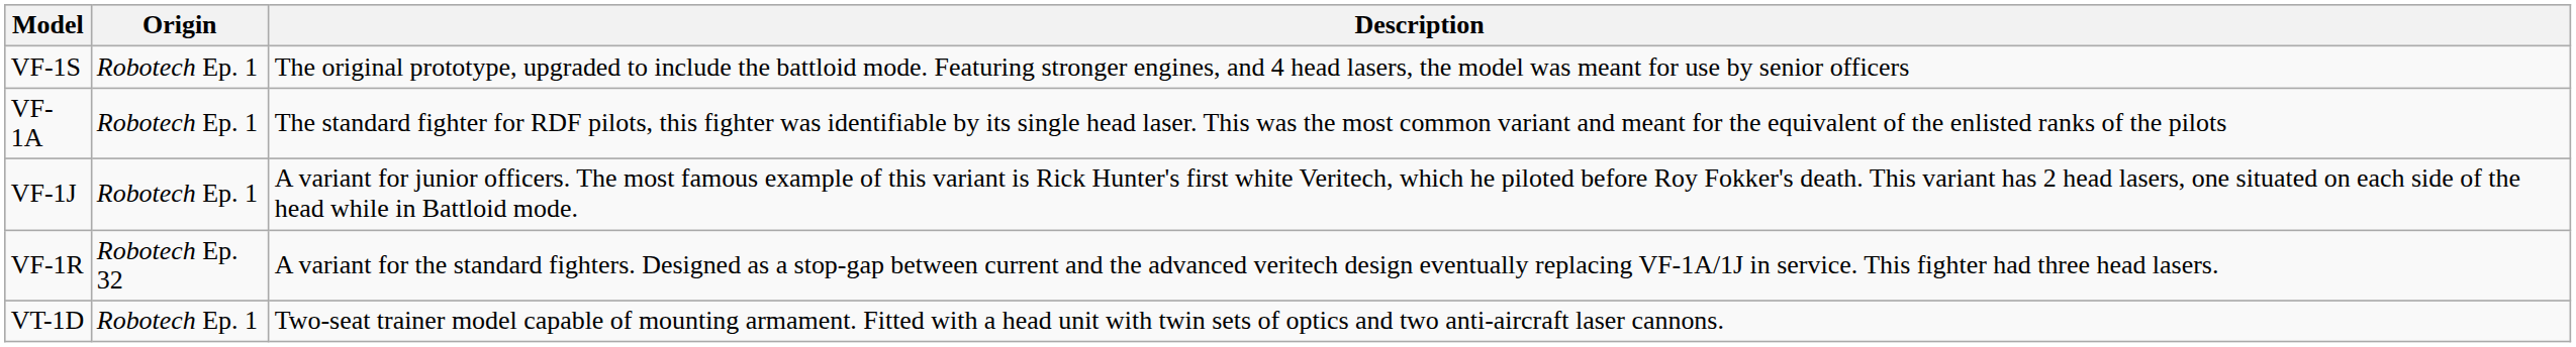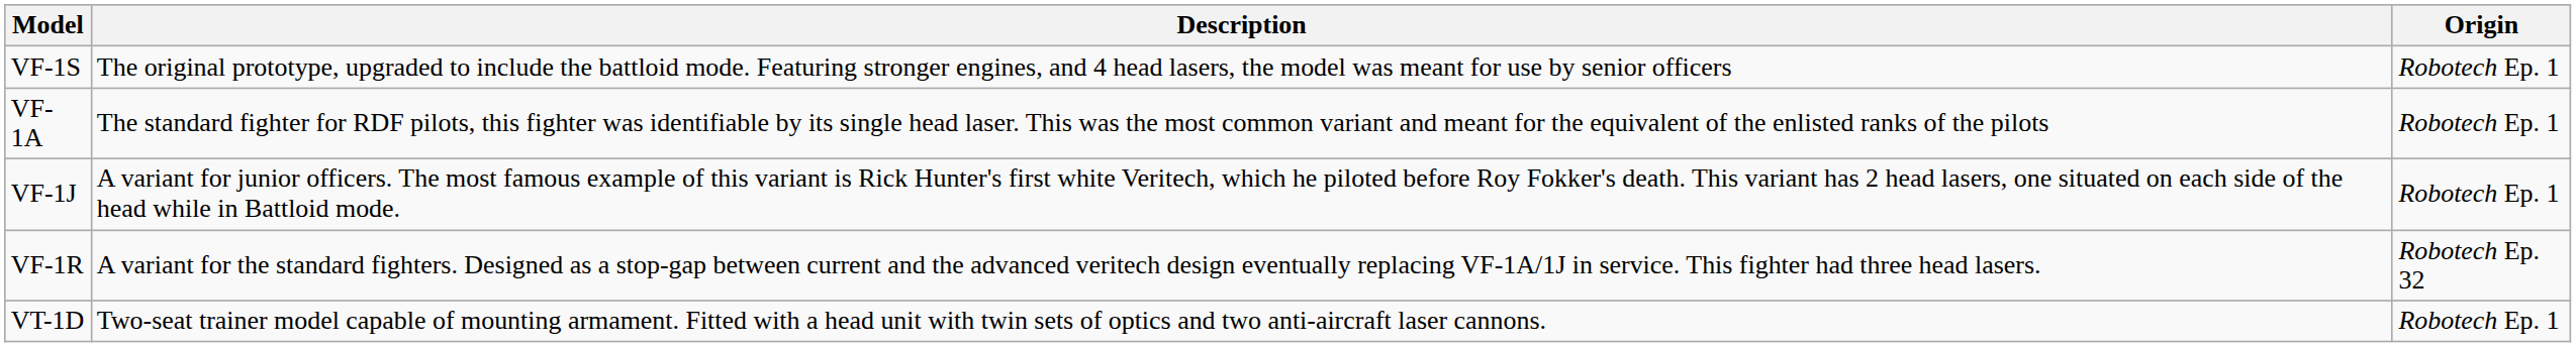columns swapped: Description <-> Origin
